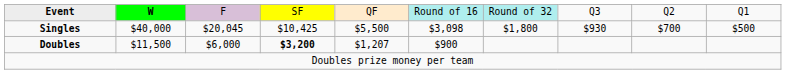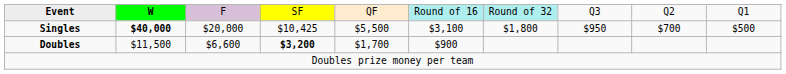Singles | column 2: normal -> bold
Singles | column 3: $20,045 -> $20,000
Singles | column 6: $3,098 -> $3,100
Singles | column 8: $930 -> $950
Doubles | column 3: $6,000 -> $6,600
Doubles | column 5: $1,207 -> $1,700
